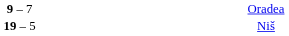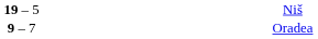rows swapped: Oradea <-> Niš
